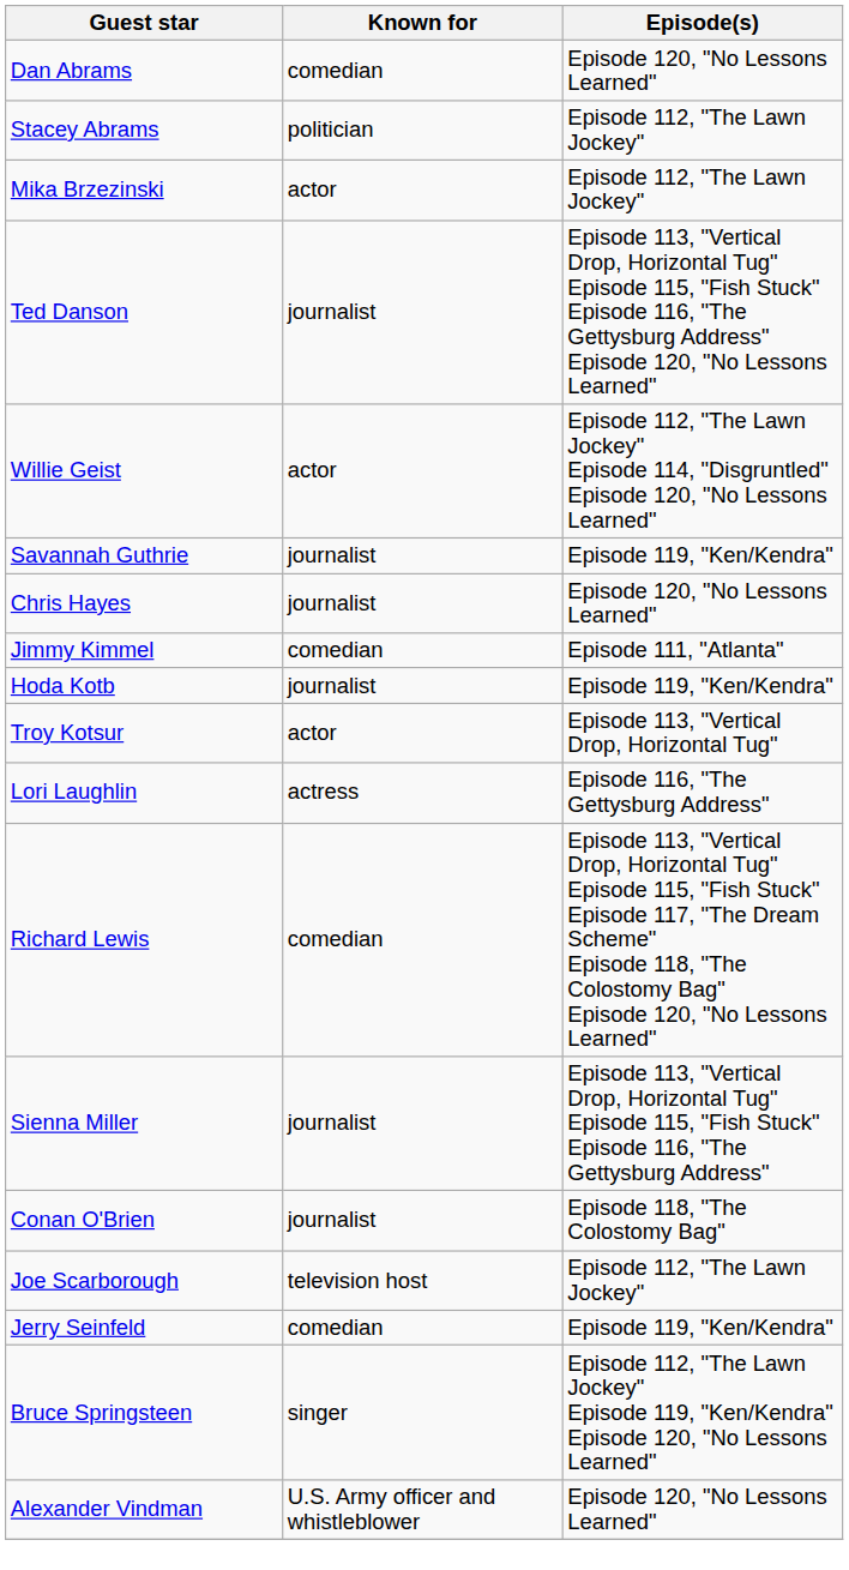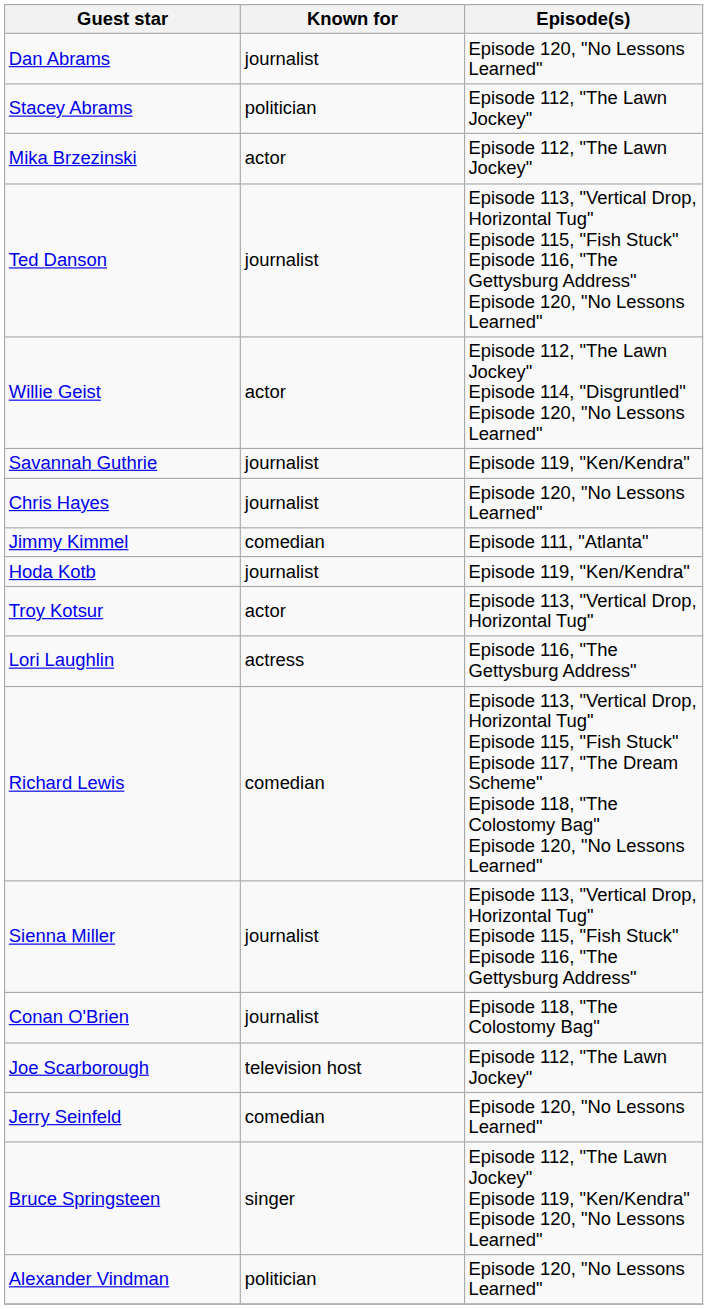Dan Abrams | Known for: comedian -> journalist
Jerry Seinfeld | Episode(s): Episode 119, "Ken/Kendra" -> Episode 120, "No Lessons Learned"
Alexander Vindman | Known for: U.S. Army officer and whistleblower -> politician
